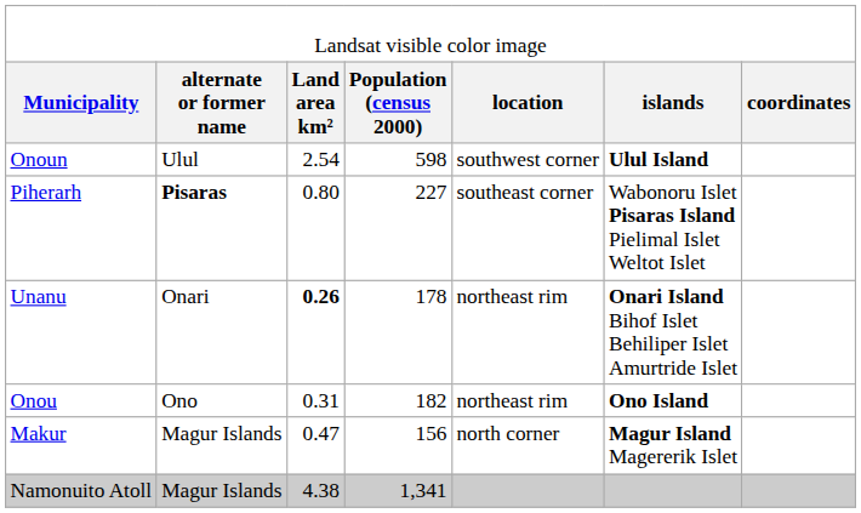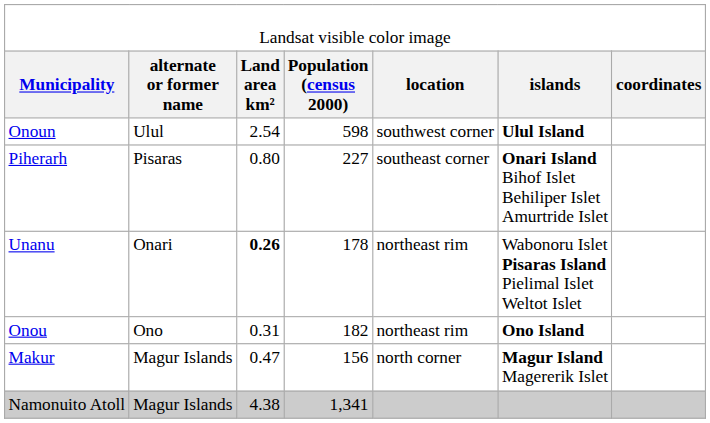Piherarh | column 2: bold -> normal
Piherarh | column 6: Wabonoru Islet Pisaras Island Pielimal Islet Weltot Islet -> Onari Island Bihof Islet Behiliper Islet Amurtride Islet
Unanu | column 6: Onari Island Bihof Islet Behiliper Islet Amurtride Islet -> Wabonoru Islet Pisaras Island Pielimal Islet Weltot Islet
